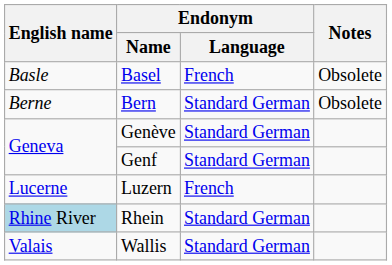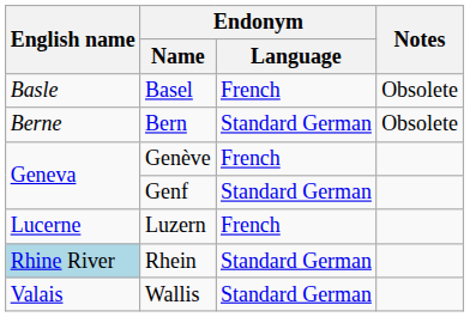Genève | Endonym / Language: Standard German -> French
